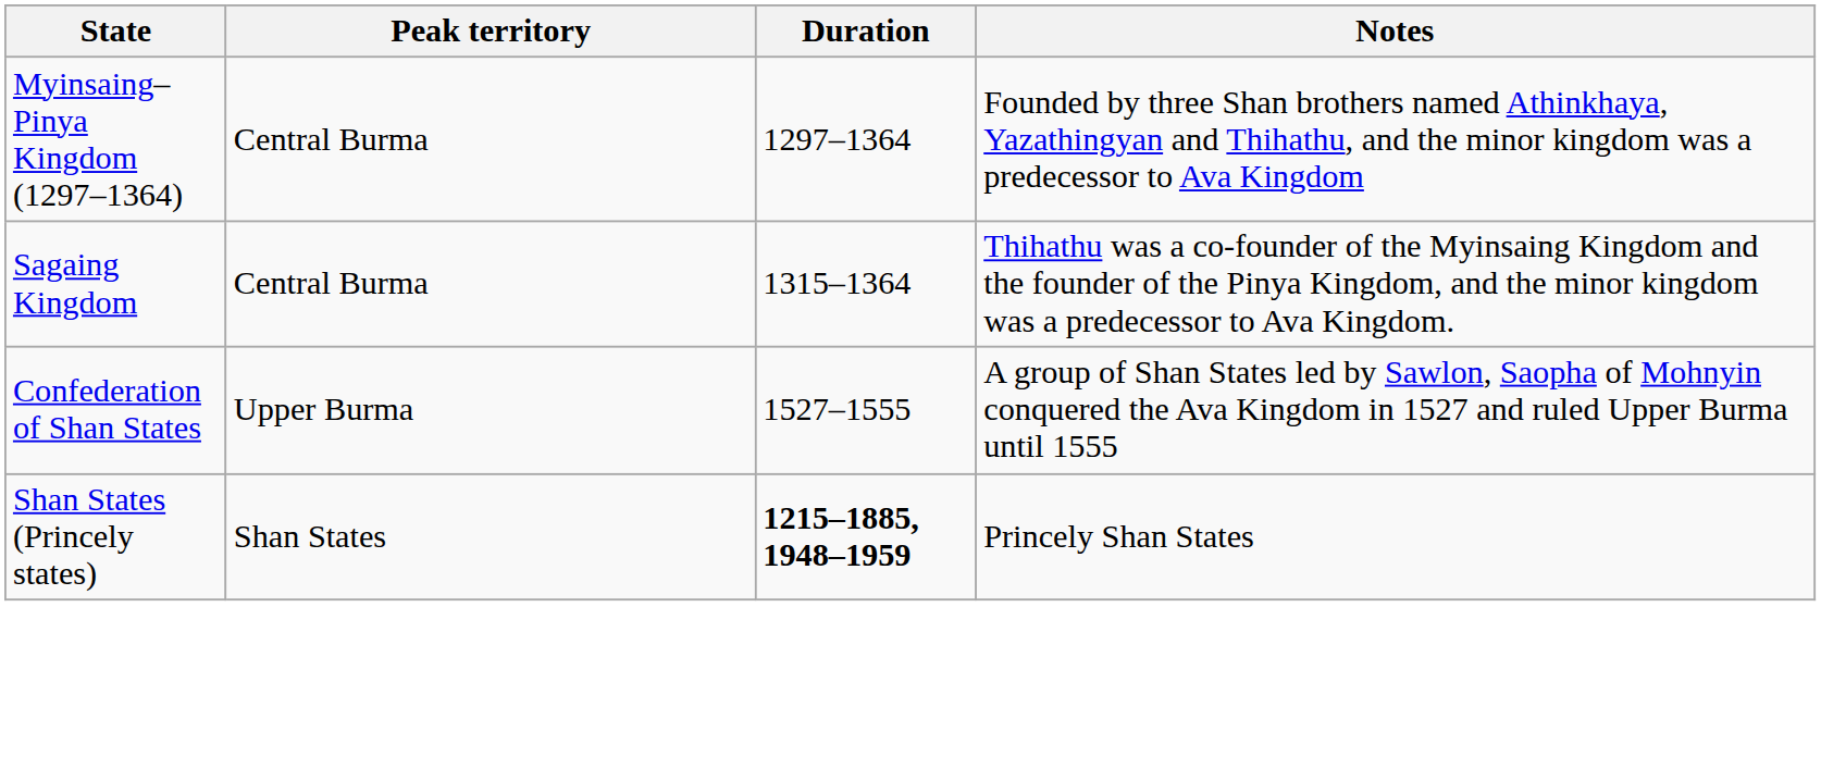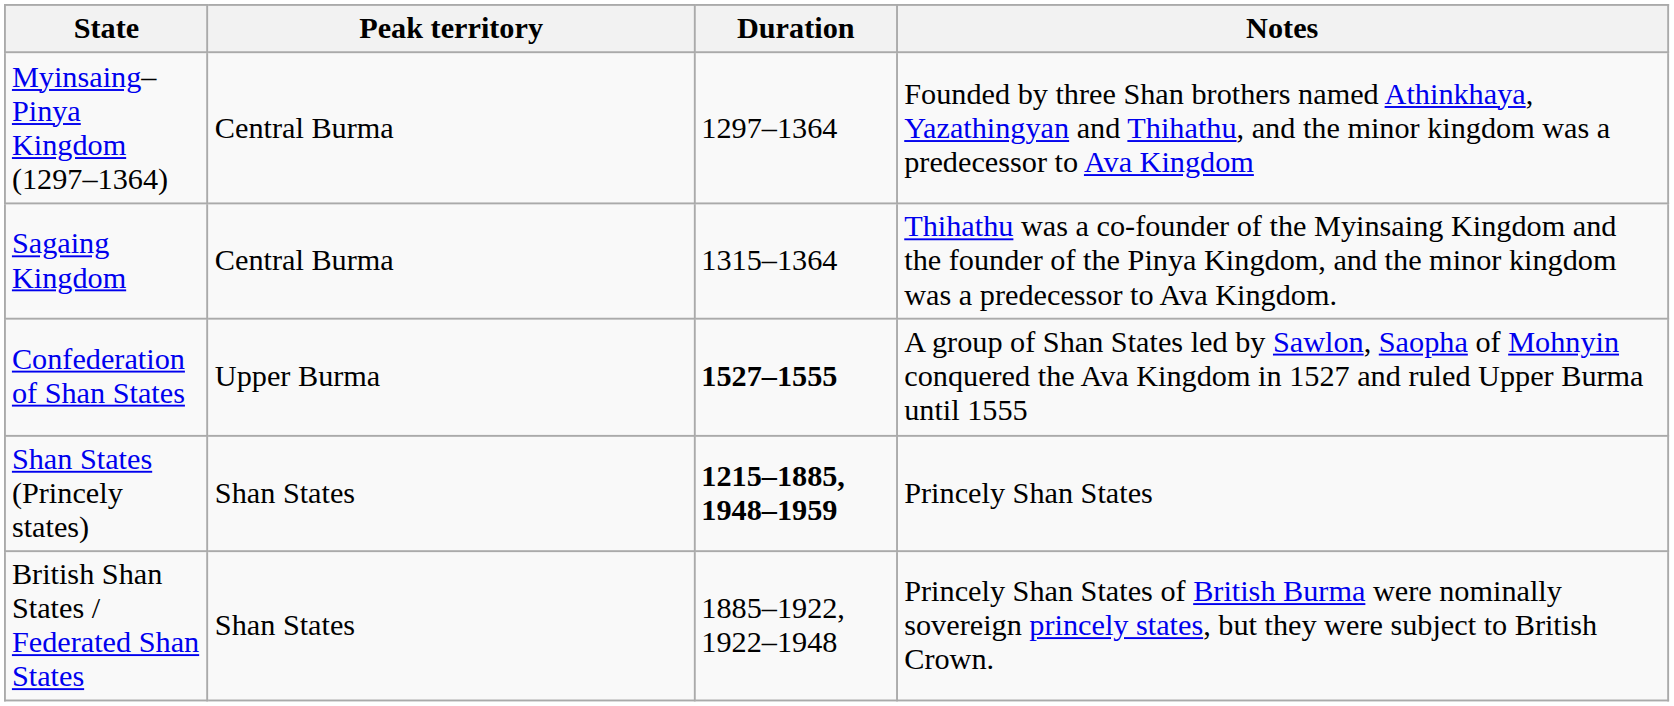Confederation of Shan States | Duration: normal -> bold
+ row: British Shan States / Federated Shan States | Shan States | 1885–1922, 1922–1948 | Princely Shan States of British Burma were nominally sovereign princely states, but they were subject to British Crown.
